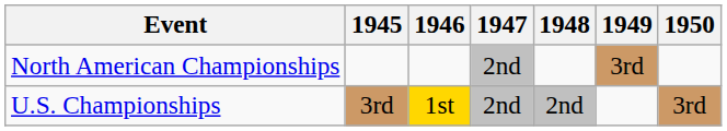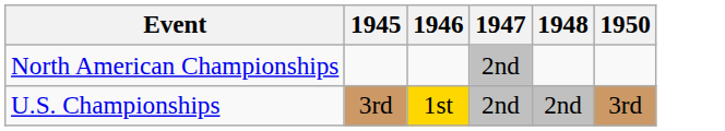- column: 1949 | 3rd
